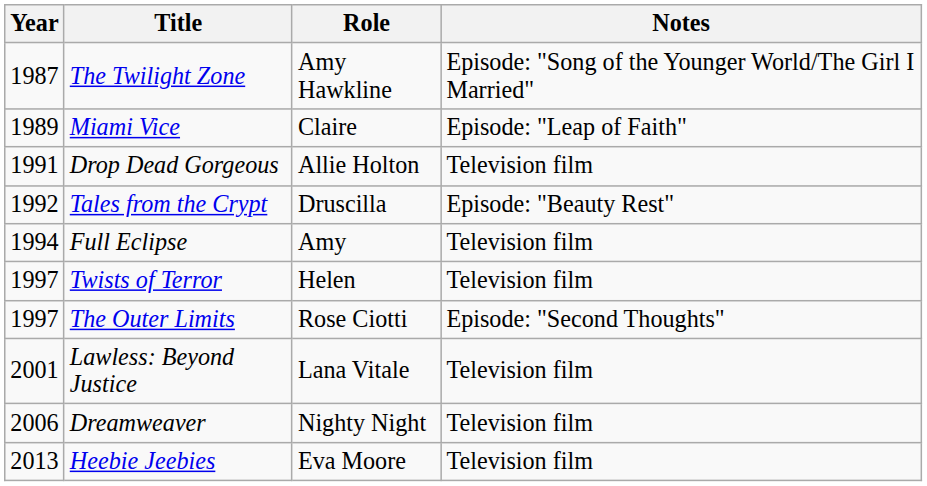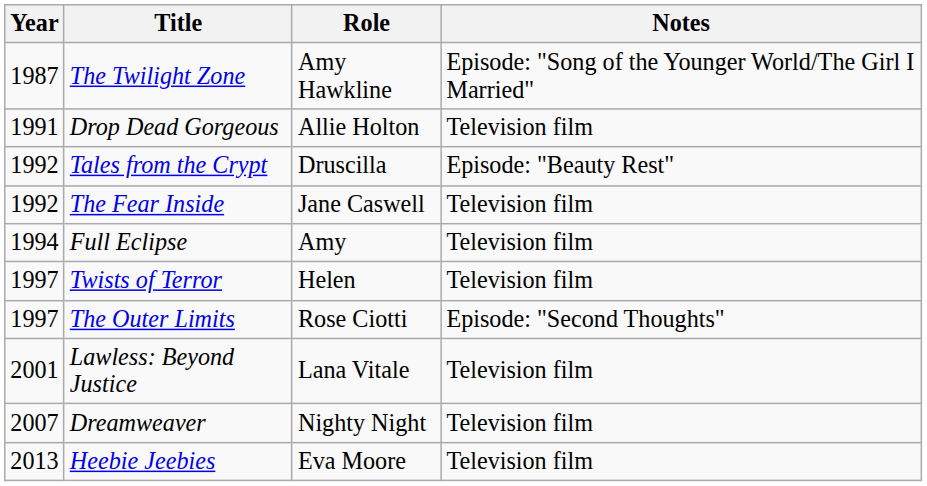- row: 1989 | Miami Vice | Claire | Episode: "Leap of Faith"
+ row: 1992 | The Fear Inside | Jane Caswell | Television film
Dreamweaver | Year: 2006 -> 2007
